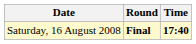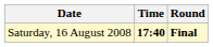columns swapped: Time <-> Round
